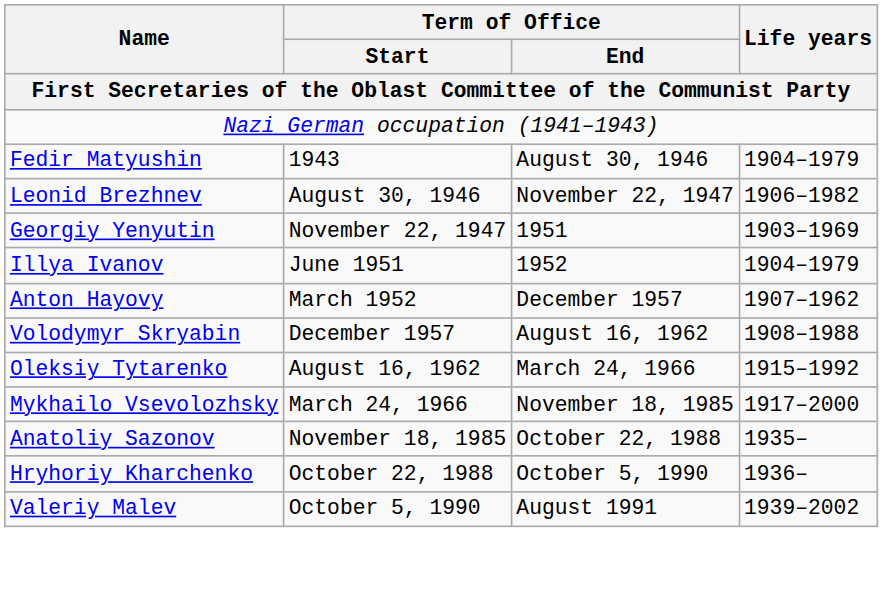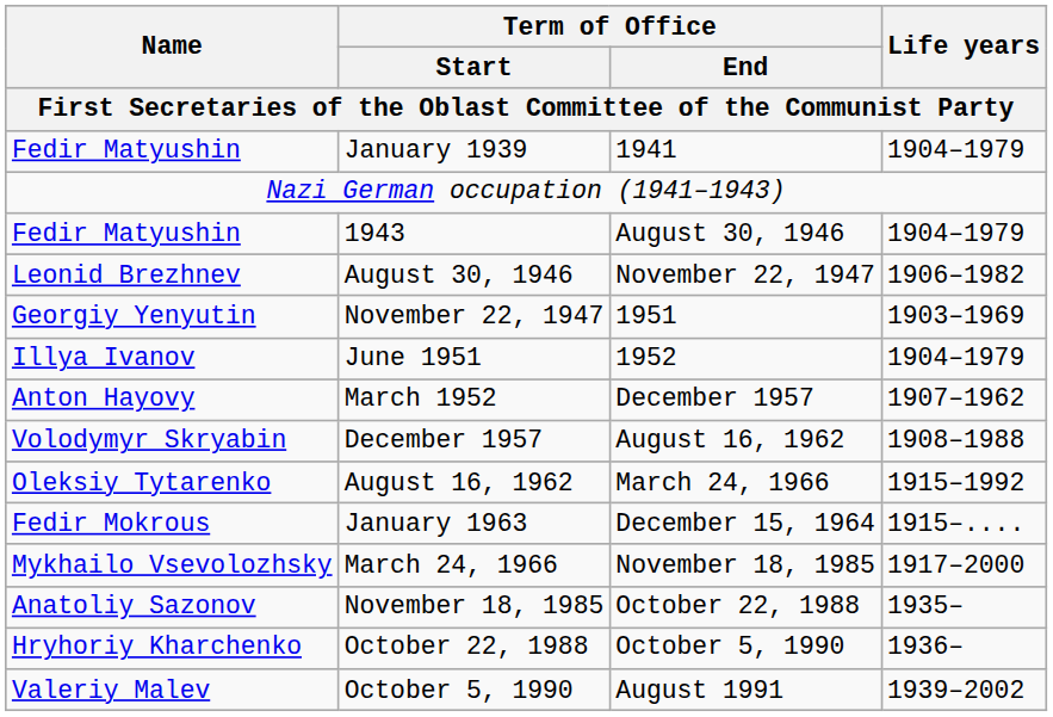+ row: Fedir Matyushin | January 1939 | 1941 | 1904–1979
+ row: Fedir Mokrous | January 1963 | December 15, 1964 | 1915–....
